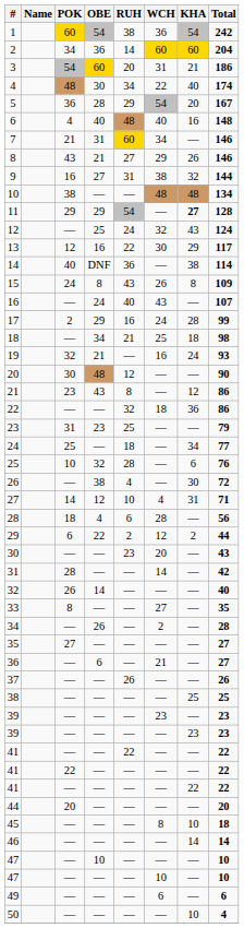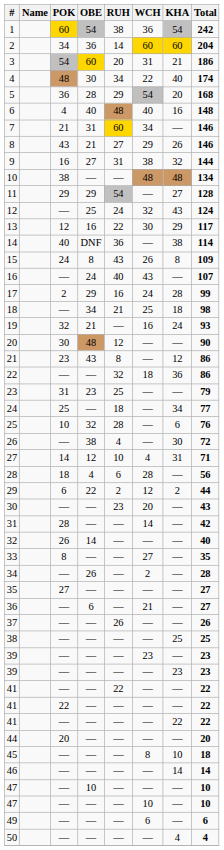5 | Total: 167 -> 168
11 | KHA: bold -> normal
50 | KHA: 10 -> 4
